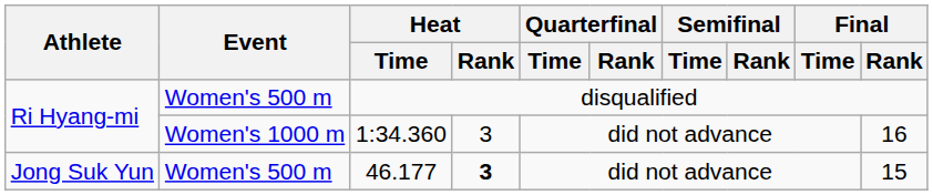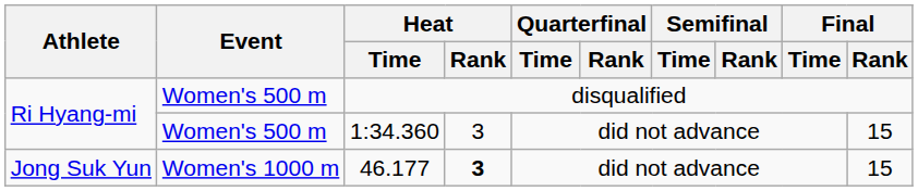1:34.360 | Event: Women's 1000 m -> Women's 500 m
1:34.360 | Final / Rank: 16 -> 15
46.177 | Event: Women's 500 m -> Women's 1000 m
